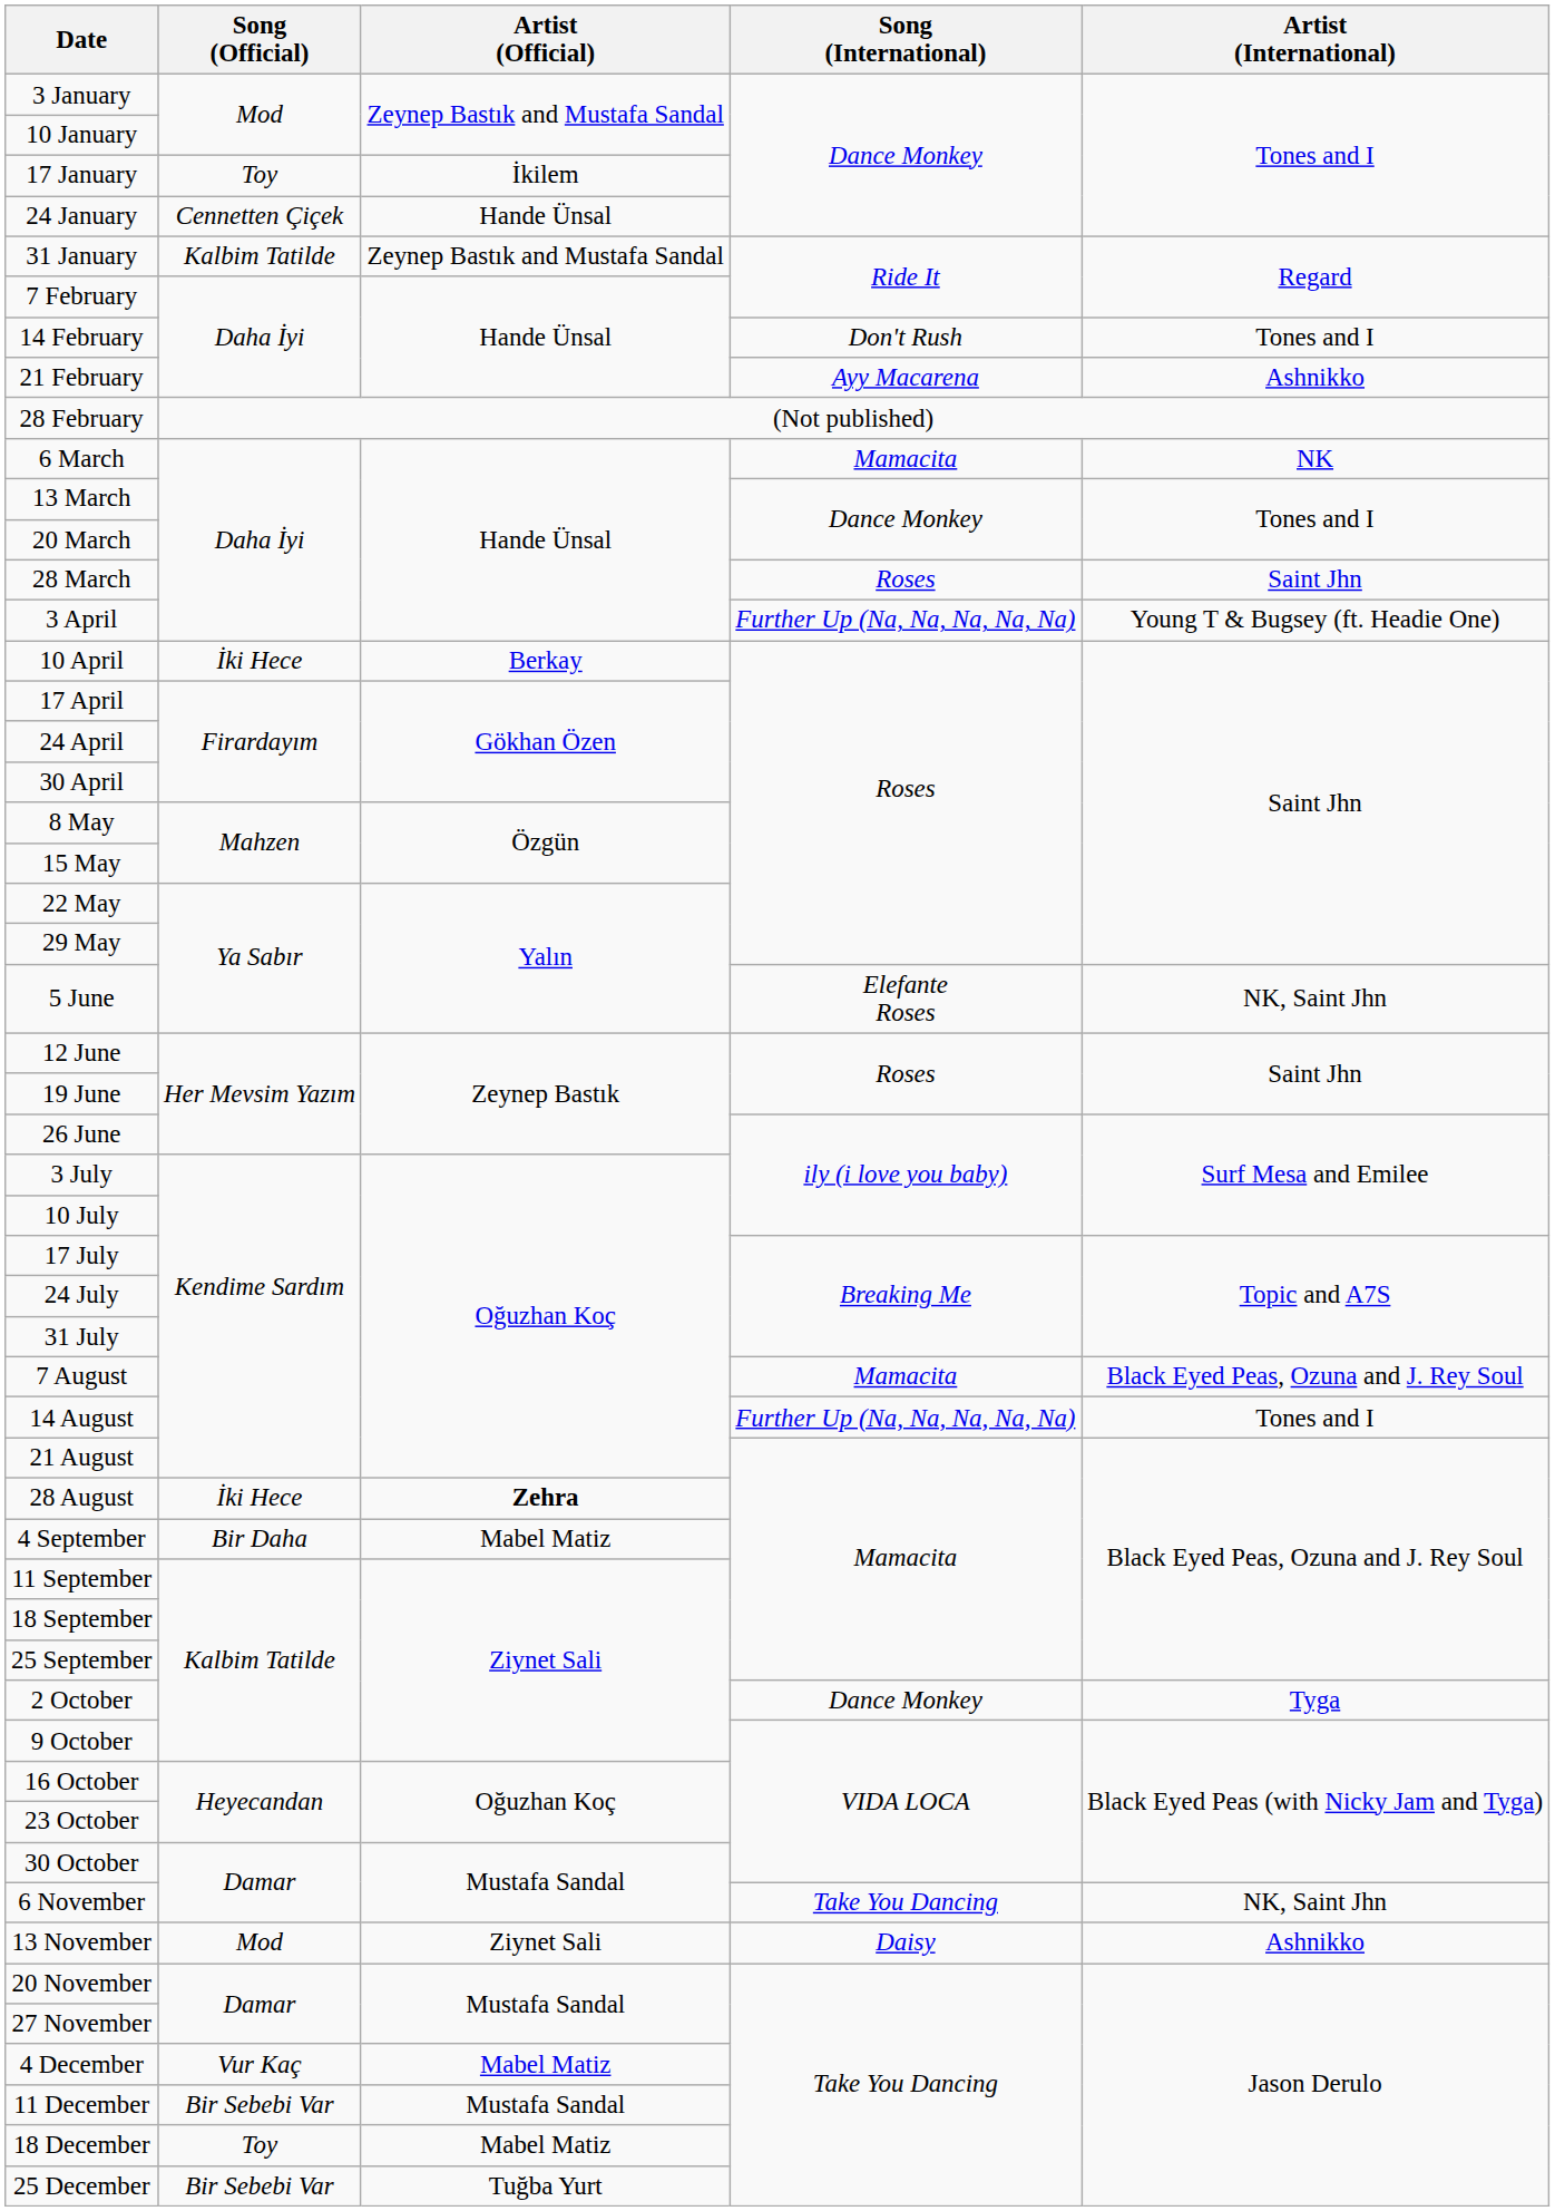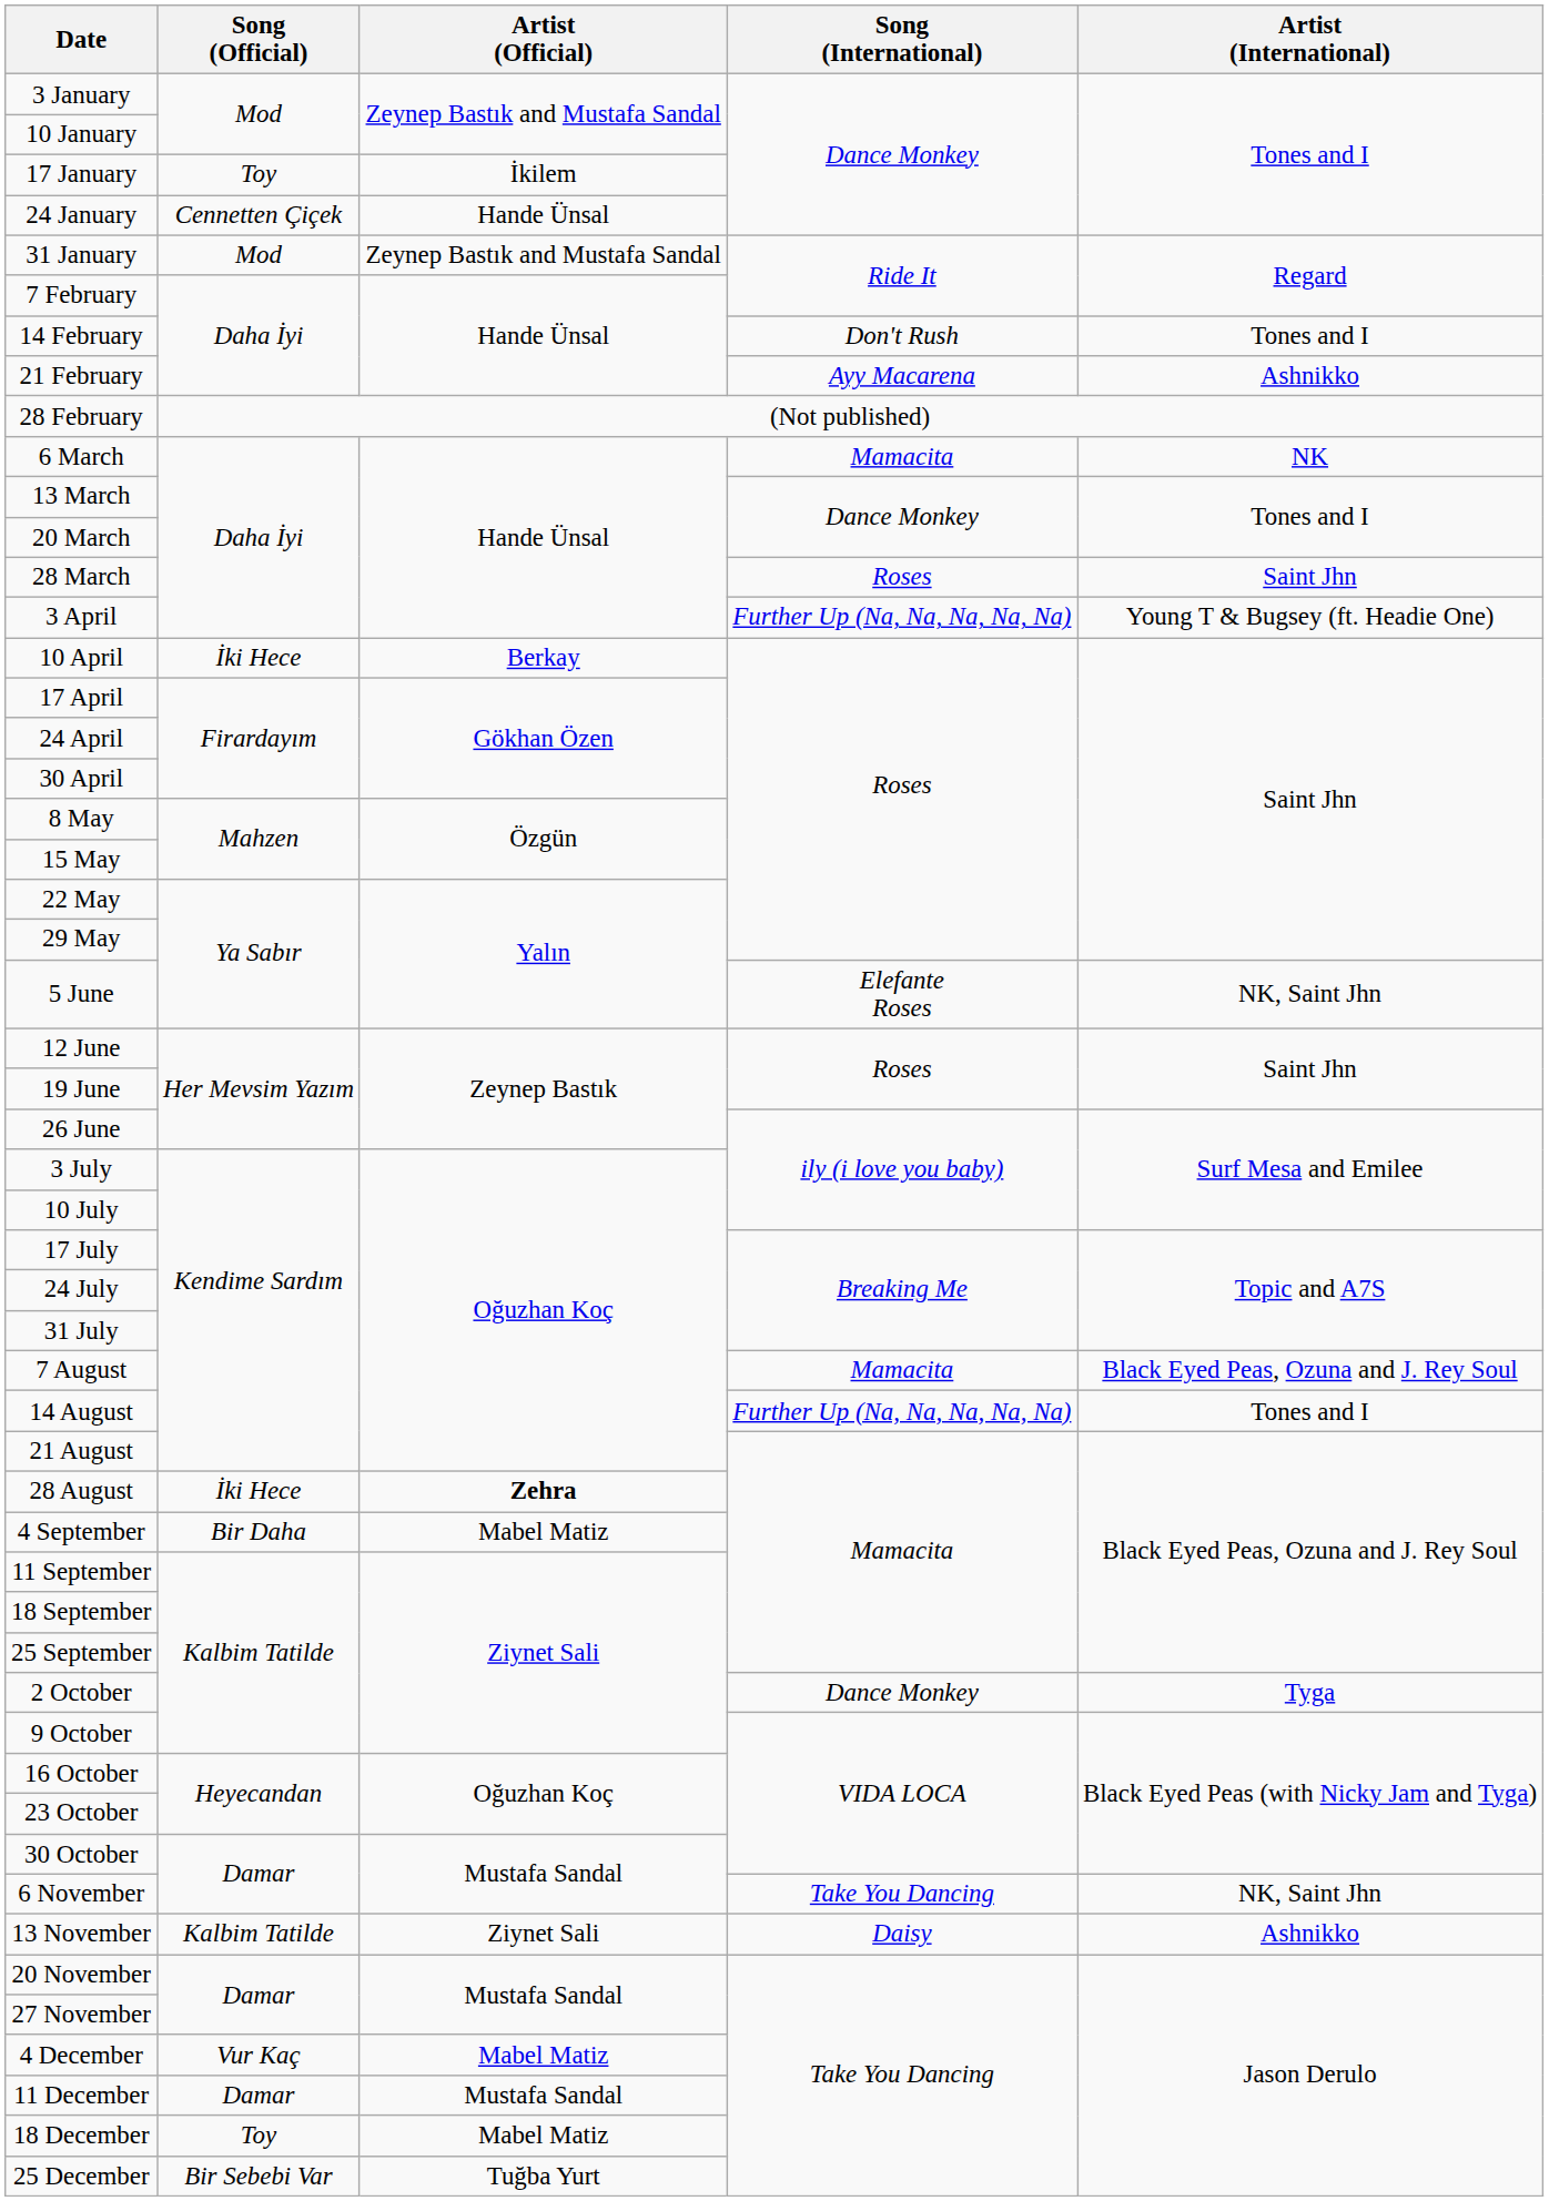31 January | Song (Official): Kalbim Tatilde -> Mod
13 November | Song (Official): Mod -> Kalbim Tatilde
11 December | Song (Official): Bir Sebebi Var -> Damar
